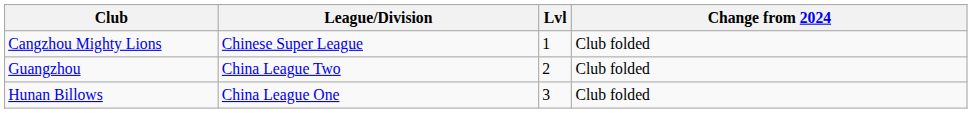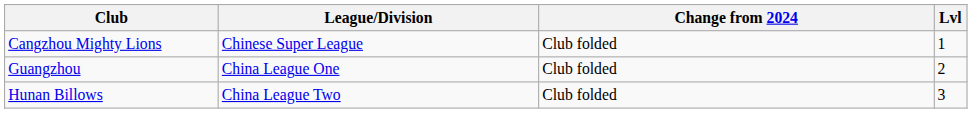columns swapped: Lvl <-> Change from 2024
Guangzhou | League/Division: China League Two -> China League One
Hunan Billows | League/Division: China League One -> China League Two
